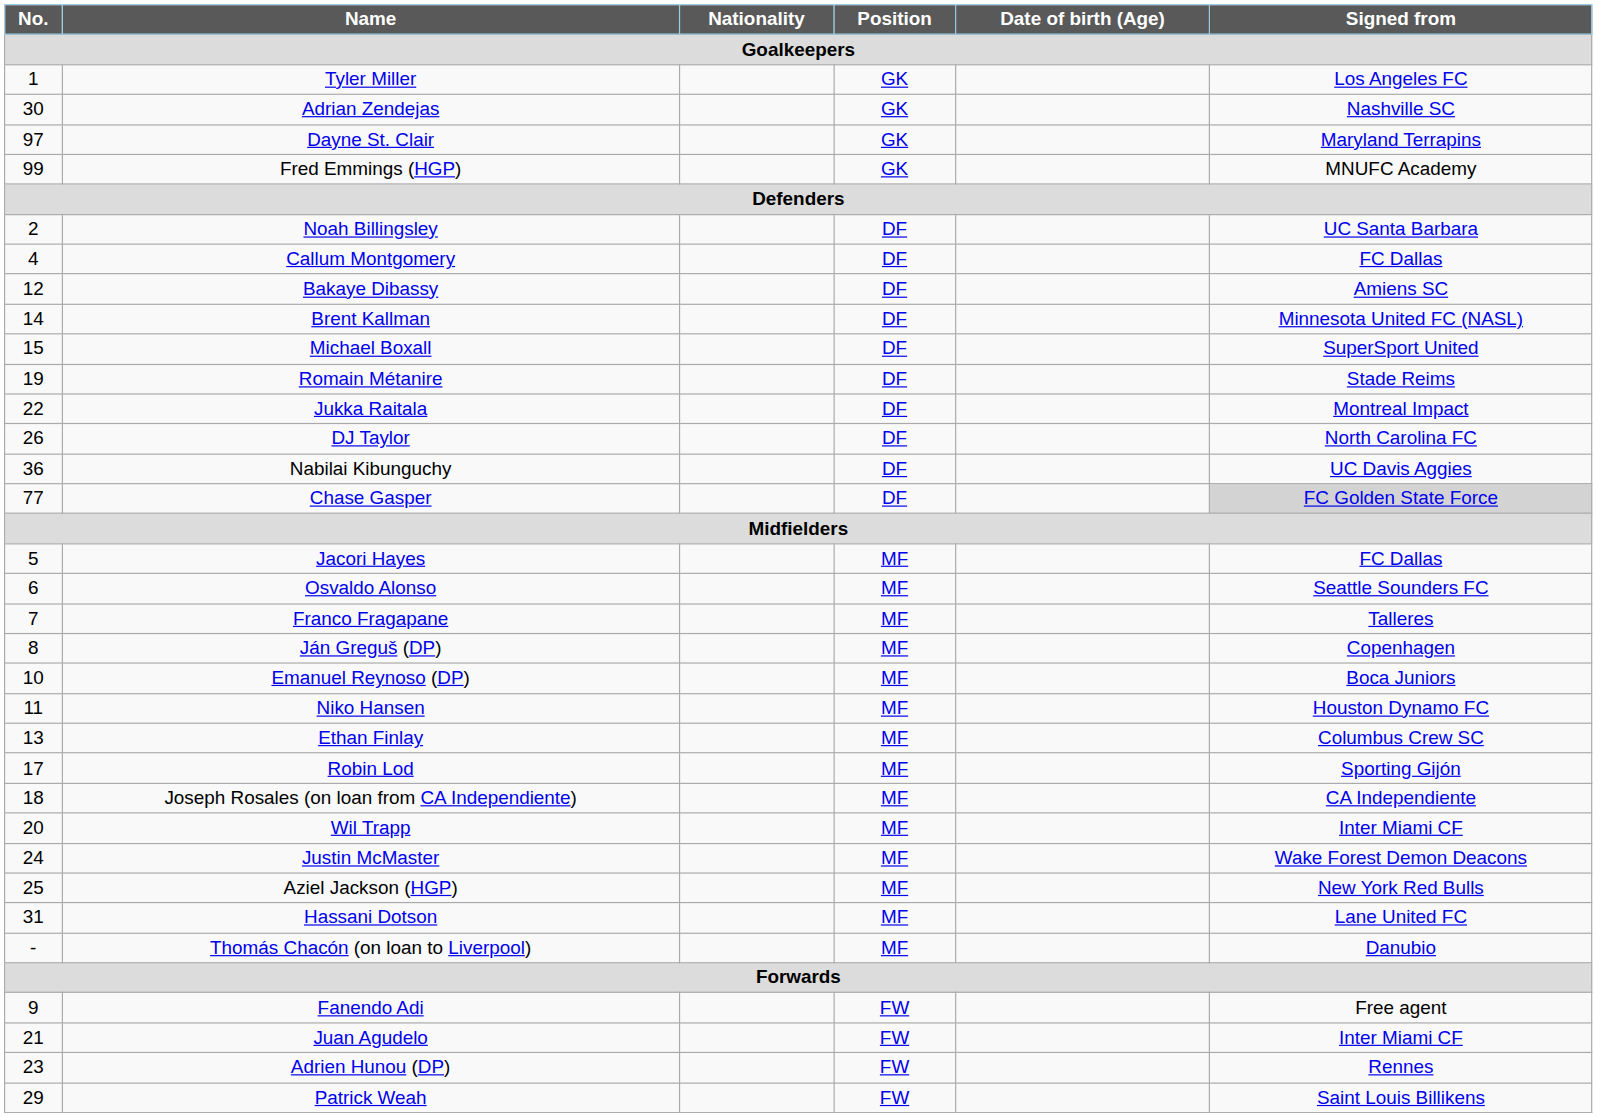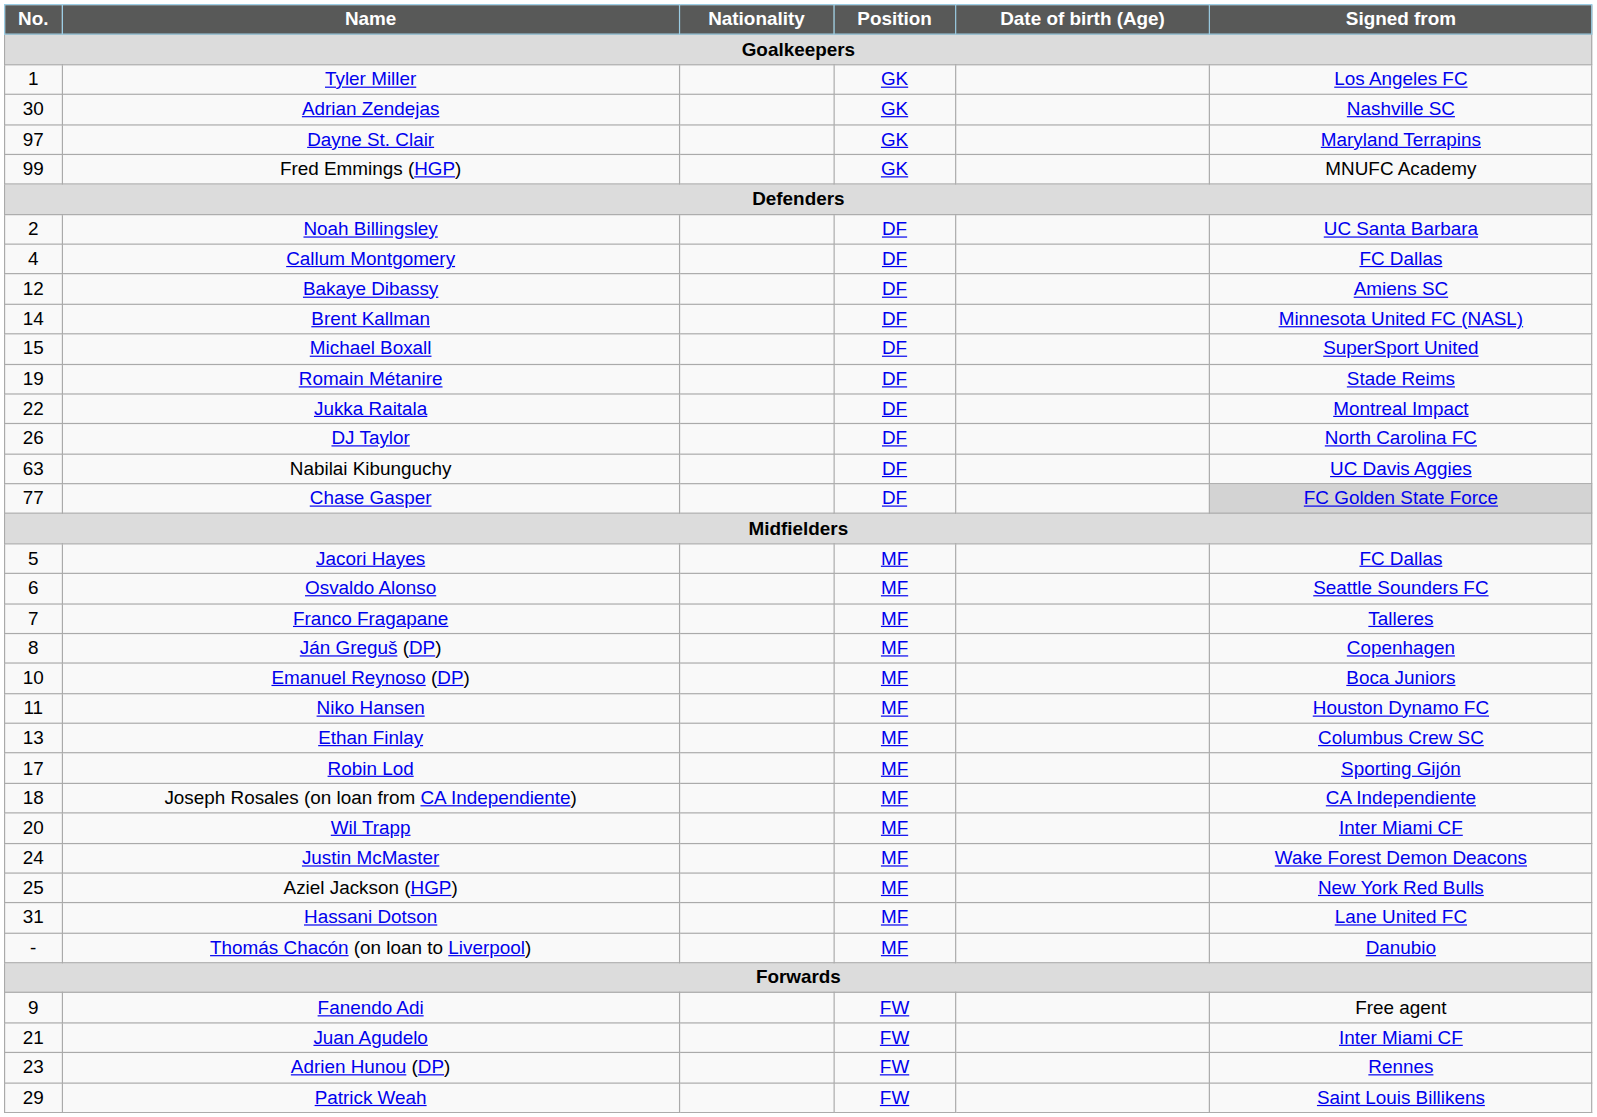Nabilai Kibunguchy | No. / Goalkeepers: 36 -> 63
